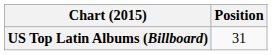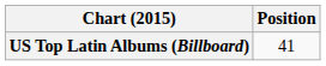US Top Latin Albums (Billboard) | Position: 31 -> 41
